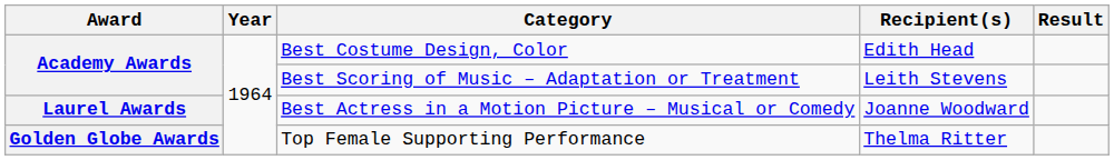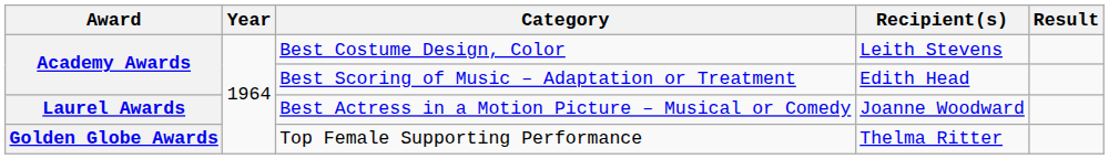Best Costume Design, Color | Recipient(s): Edith Head -> Leith Stevens
Best Scoring of Music – Adaptation or Treatment | Recipient(s): Leith Stevens -> Edith Head
